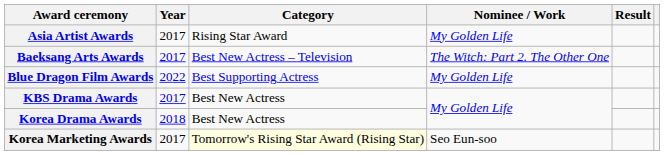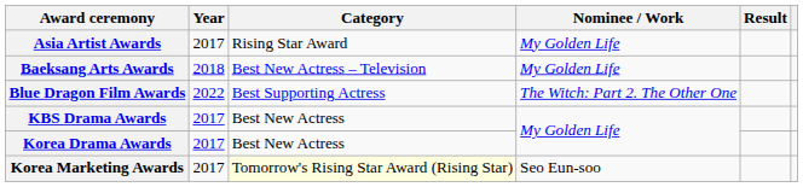Baeksang Arts Awards | Year: 2017 -> 2018
Baeksang Arts Awards | Nominee / Work: The Witch: Part 2. The Other One -> My Golden Life
Blue Dragon Film Awards | Nominee / Work: My Golden Life -> The Witch: Part 2. The Other One
Korea Drama Awards | Year: 2018 -> 2017
